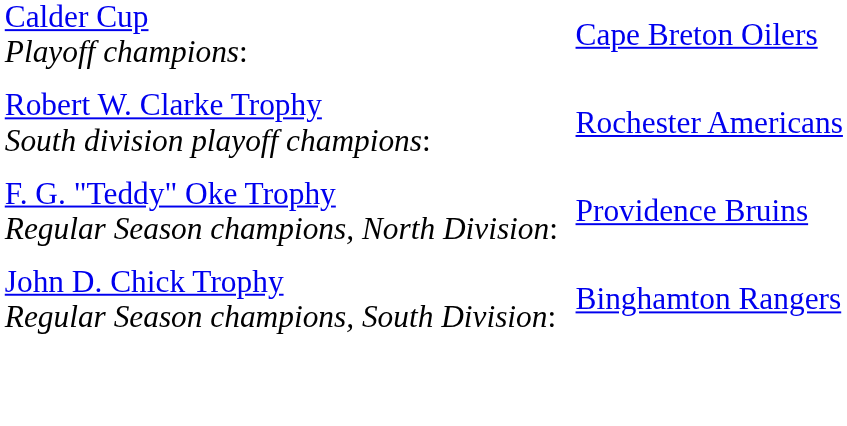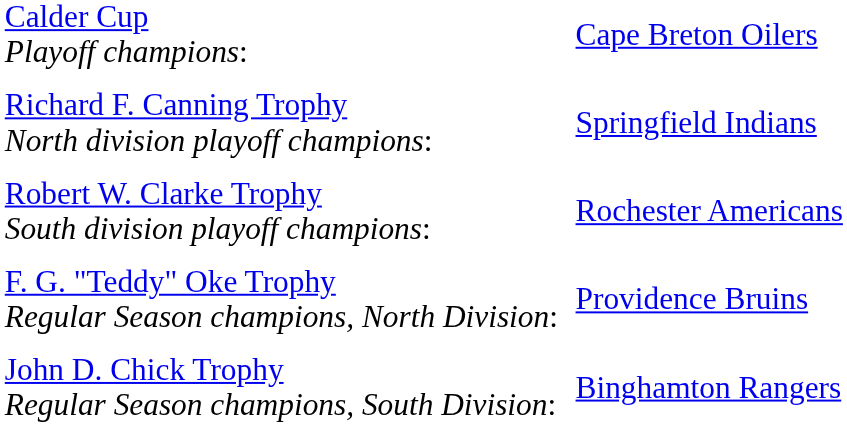+ row: Richard F. Canning Trophy North division playoff champions: | Springfield Indians
